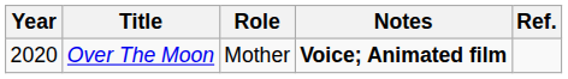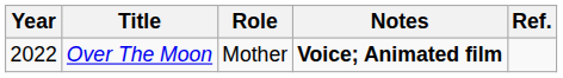Over The Moon | Year: 2020 -> 2022
